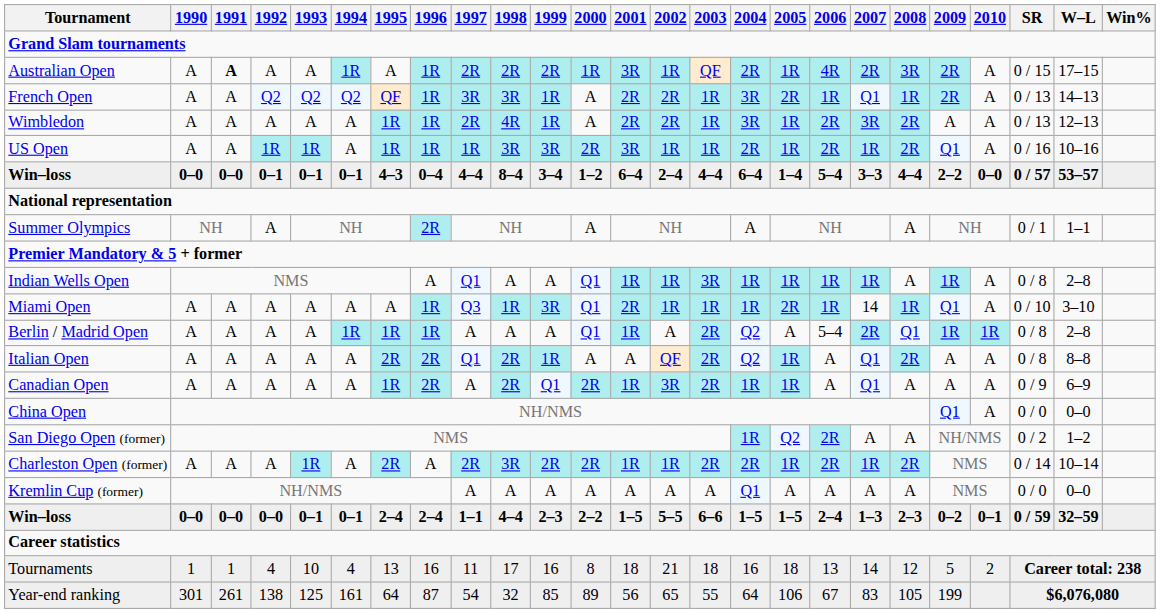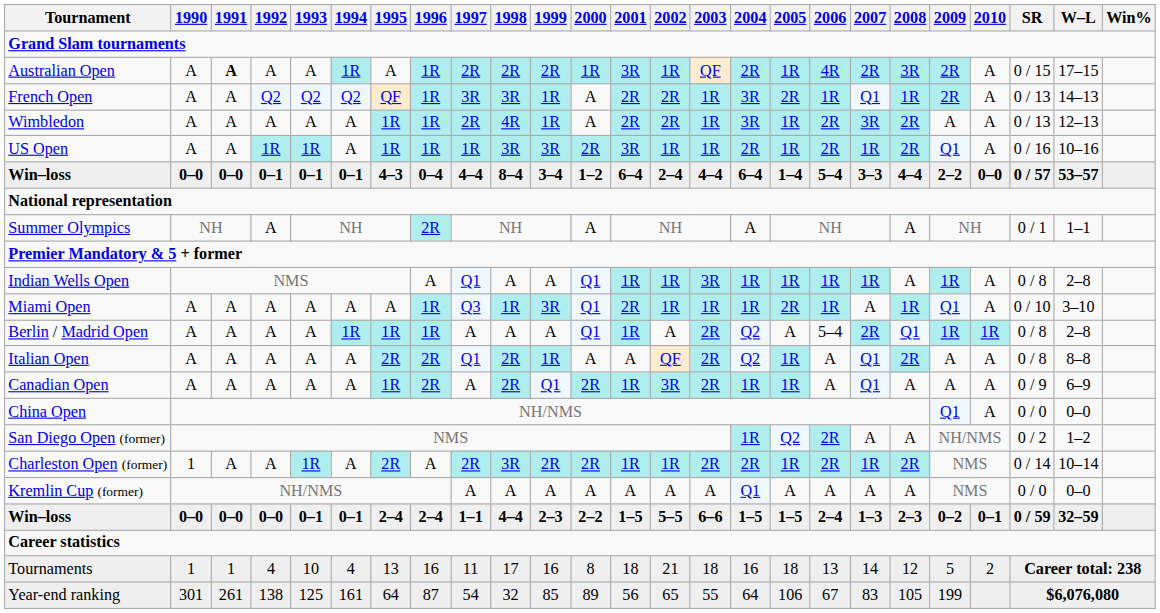Miami Open | 2007: 14 -> A
Charleston Open (former) | 1990: A -> 1
